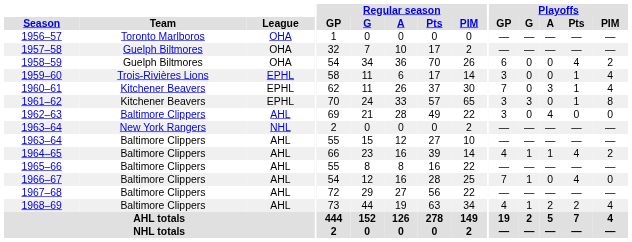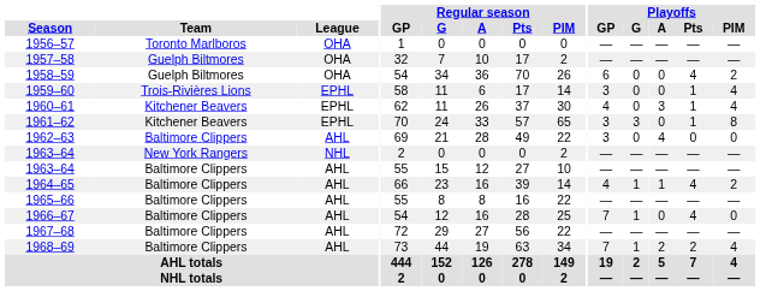1960–61 | Playoffs / GP: 7 -> 4
1968–69 | Playoffs / GP: 4 -> 7
